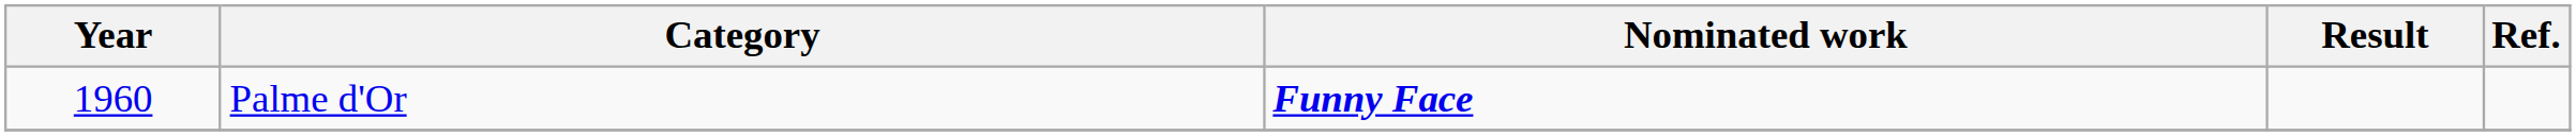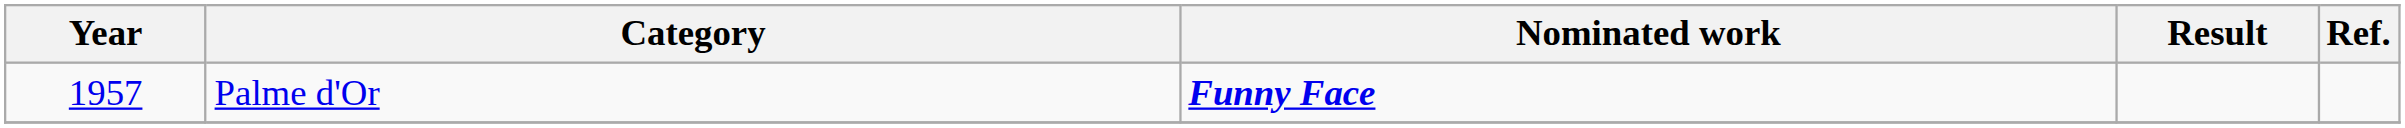Palme d'Or | Year: 1960 -> 1957
